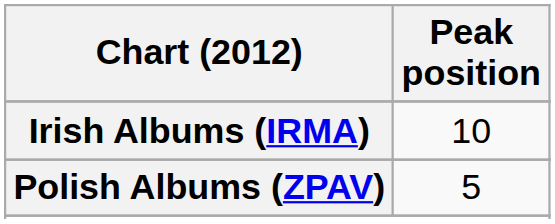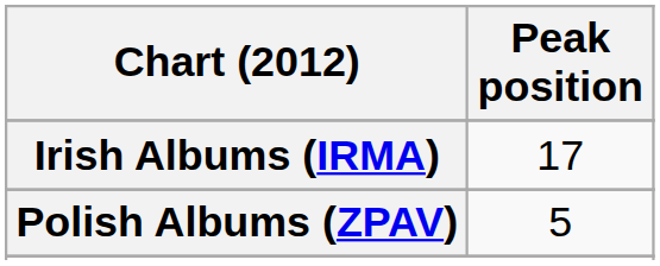Irish Albums (IRMA) | Peak position: 10 -> 17
